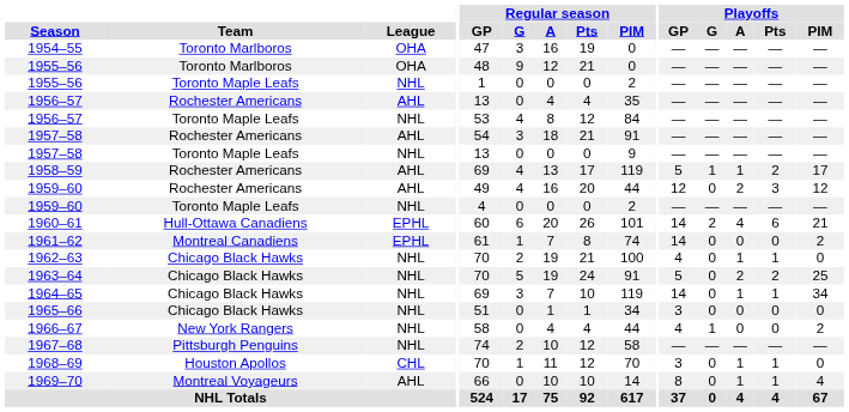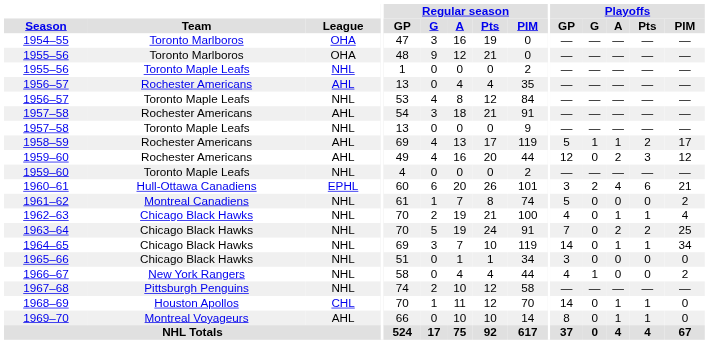1960–61 | Playoffs / GP: 14 -> 3
1961–62 | League: EPHL -> NHL
1961–62 | Playoffs / GP: 14 -> 5
1962–63 | Playoffs / PIM: 0 -> 4
1963–64 | Playoffs / GP: 5 -> 7
1968–69 | Playoffs / GP: 3 -> 14
1969–70 | Playoffs / PIM: 4 -> 0
